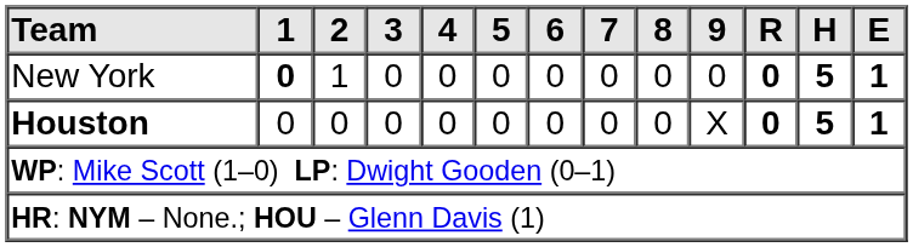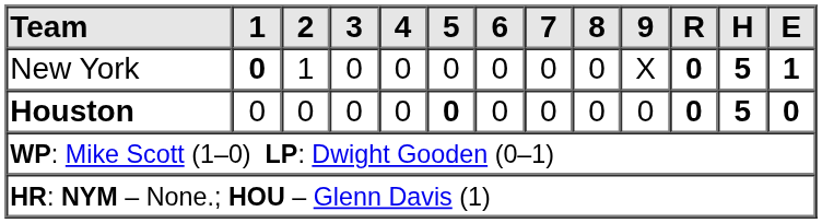New York | 9: 0 -> X
Houston | 5: normal -> bold
Houston | 9: X -> 0
Houston | E: 1 -> 0
